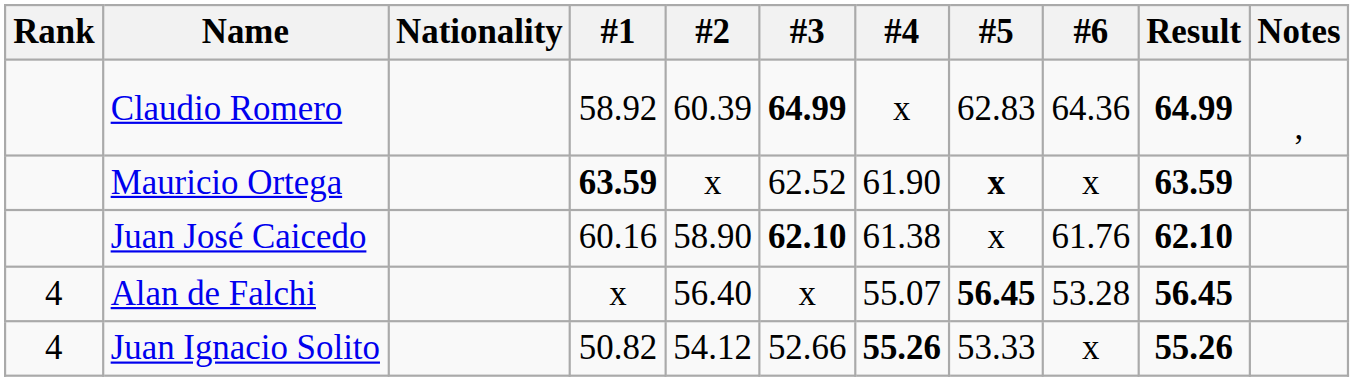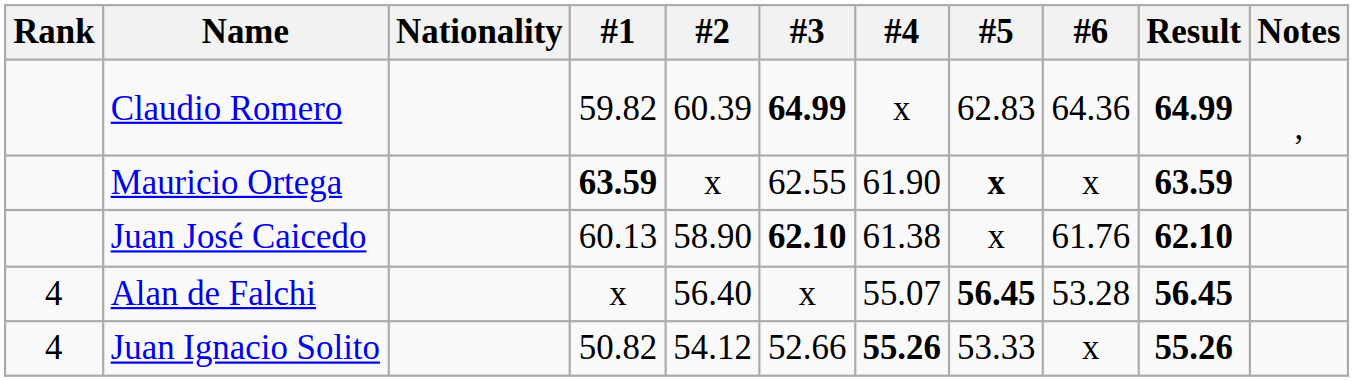Claudio Romero | #1: 58.92 -> 59.82
Mauricio Ortega | #3: 62.52 -> 62.55
Juan José Caicedo | #1: 60.16 -> 60.13
